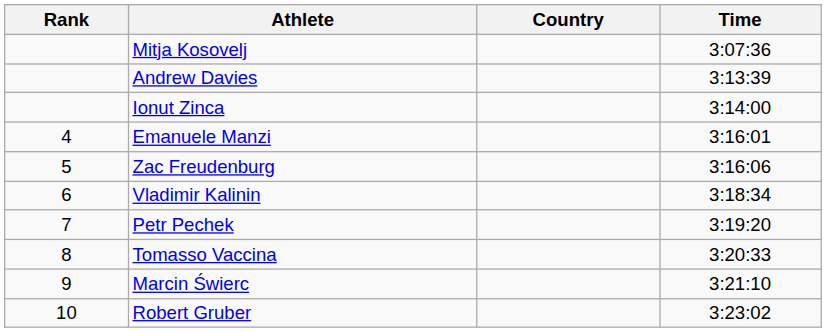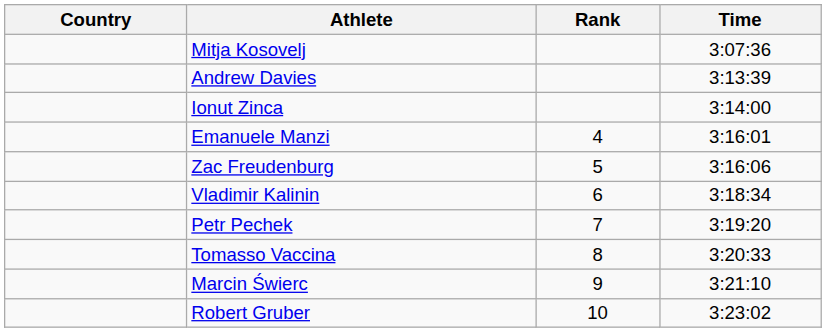columns swapped: Rank <-> Country
